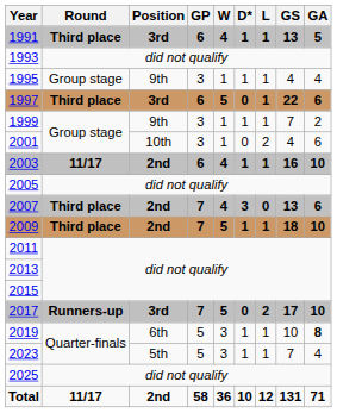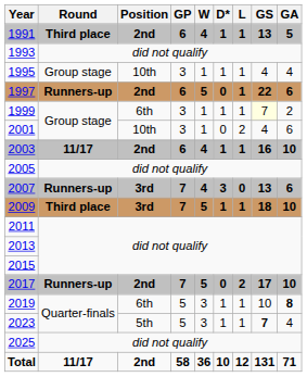1991 | Position: 3rd -> 2nd
1995 | Position: 9th -> 10th
1997 | Round: Third place -> Runners-up
1997 | Position: 3rd -> 2nd
1999 | Position: 9th -> 6th
1999 | GS: no background -> lightyellow background
2007 | Round: Third place -> Runners-up
2007 | Position: 2nd -> 3rd
2009 | Position: 2nd -> 3rd
2017 | Position: 3rd -> 2nd
2023 | GS: normal -> bold
